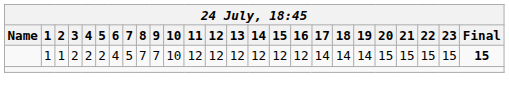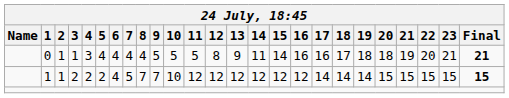+ row: 0 | 1 | 1 | 3 | 4 | 4 | 4 | 4 | 5 | 5 | 5 | 8 | 9 | 11 | 14 | 16 | 16 | 17 | 18 | 18 | 19 | 20 | 21 | 21
